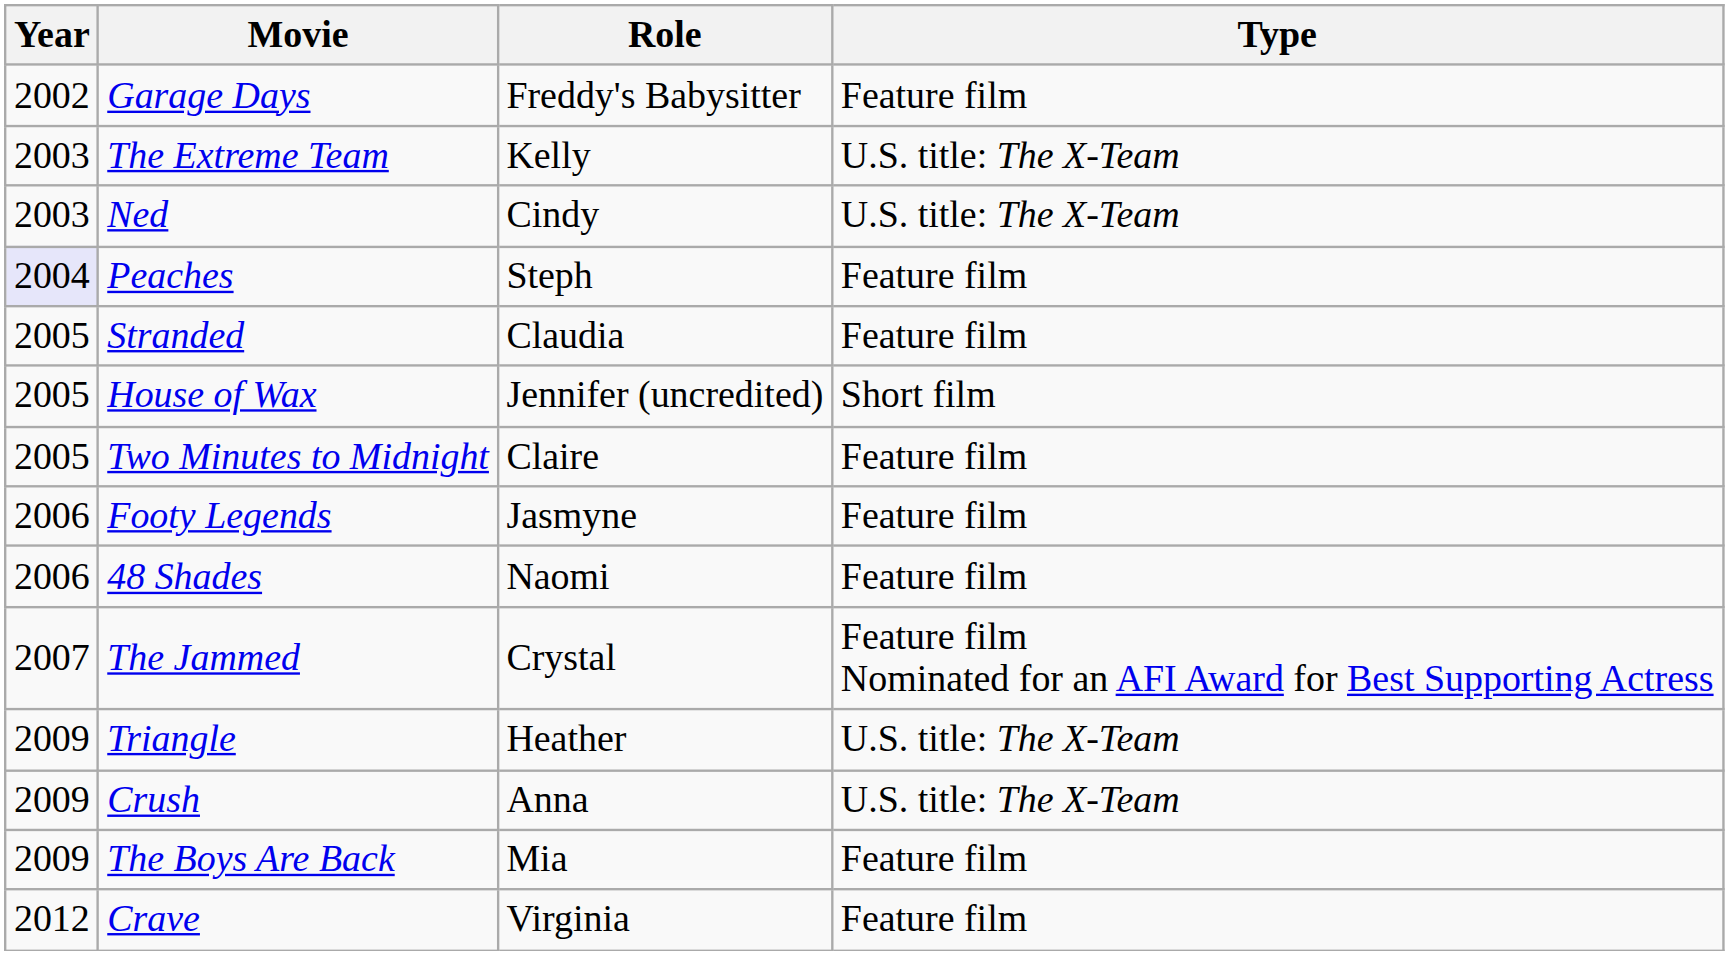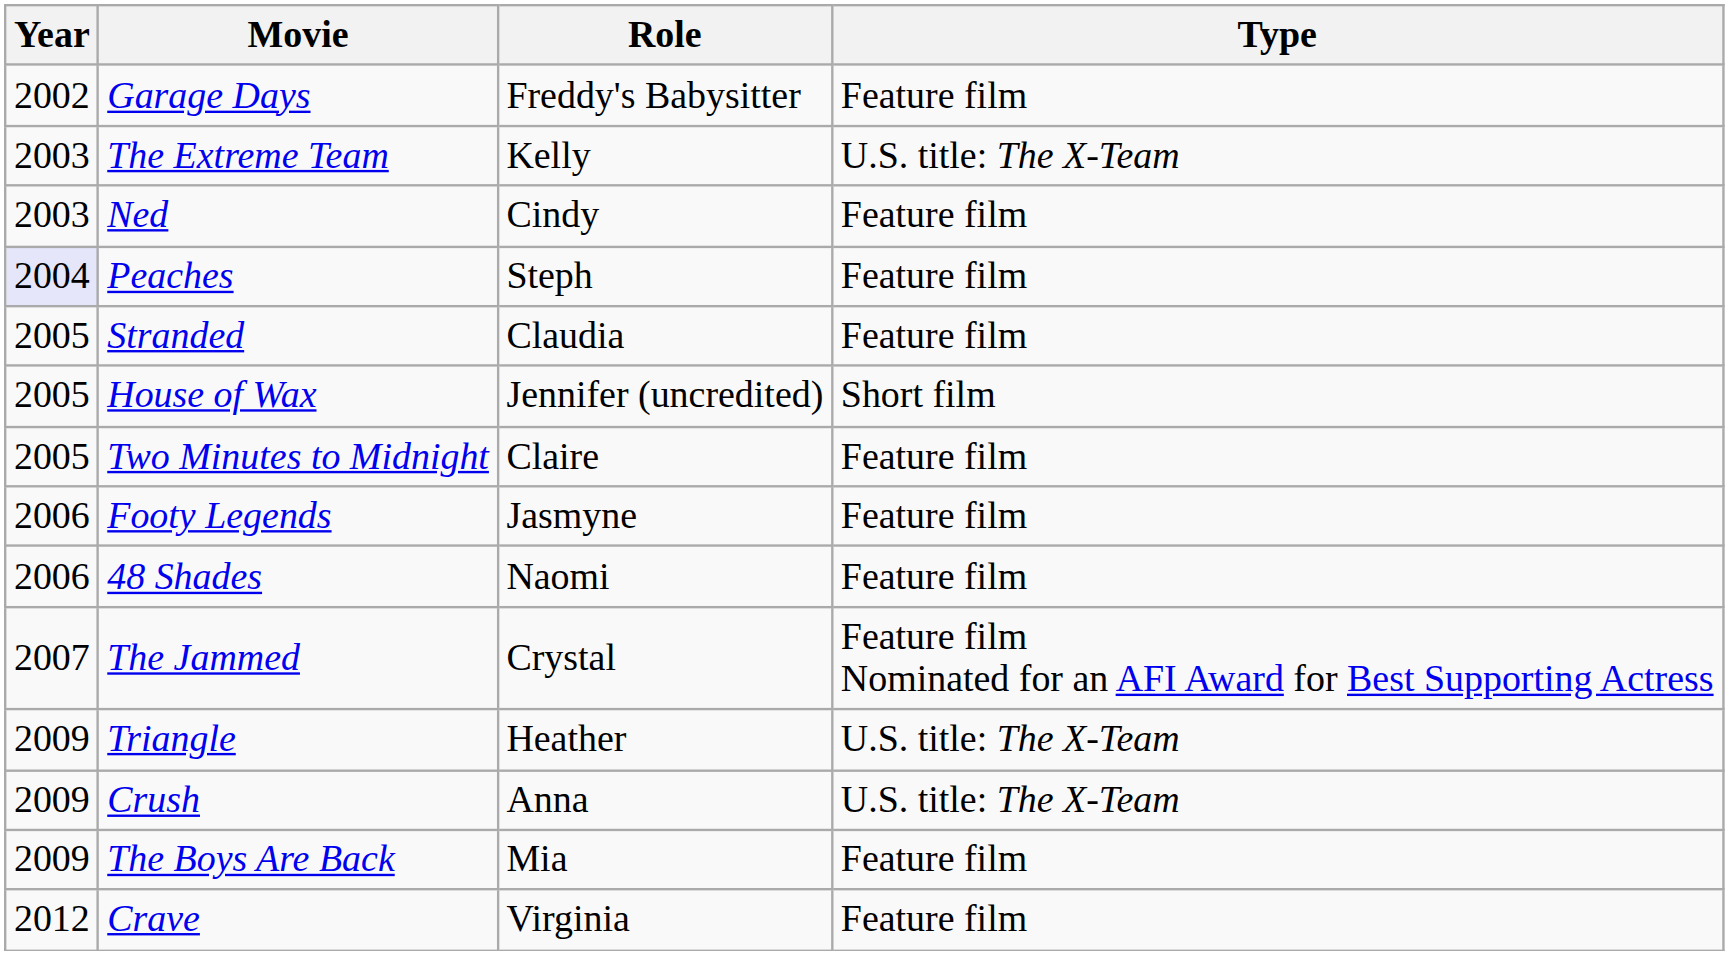Ned | Type: U.S. title: The X-Team -> Feature film
